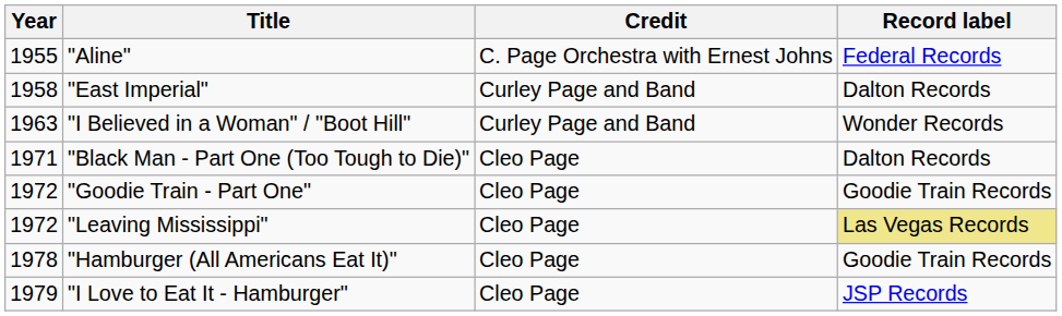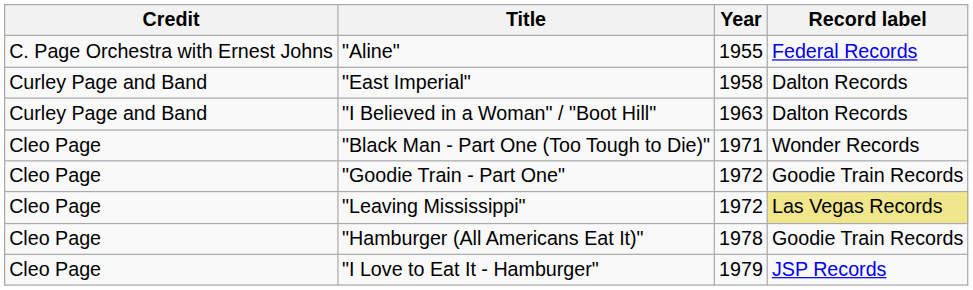columns swapped: Year <-> Credit
"I Believed in a Woman" / "Boot Hill" | Record label: Wonder Records -> Dalton Records
"Black Man - Part One (Too Tough to Die)" | Record label: Dalton Records -> Wonder Records
